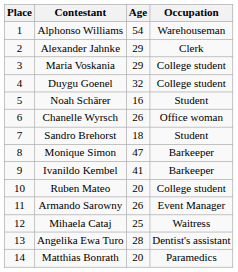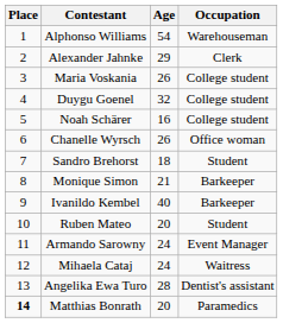Maria Voskania | Age: 29 -> 26
Noah Schärer | Occupation: Student -> College student
Monique Simon | Age: 47 -> 21
Ivanildo Kembel | Age: 41 -> 40
Ruben Mateo | Occupation: College student -> Student
Armando Sarowny | Age: 26 -> 24
Mihaela Cataj | Age: 25 -> 24
Matthias Bonrath | Place: normal -> bold
